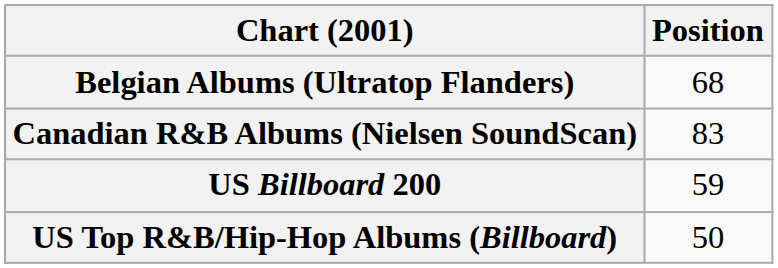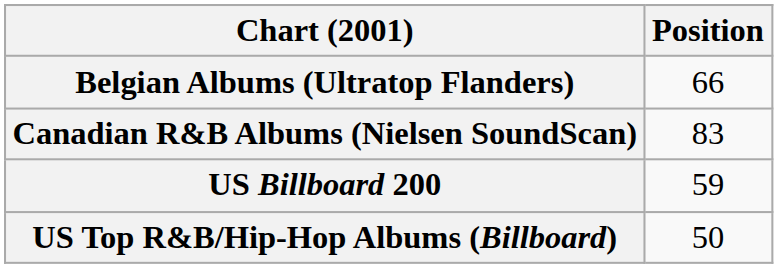Belgian Albums (Ultratop Flanders) | Position: 68 -> 66
